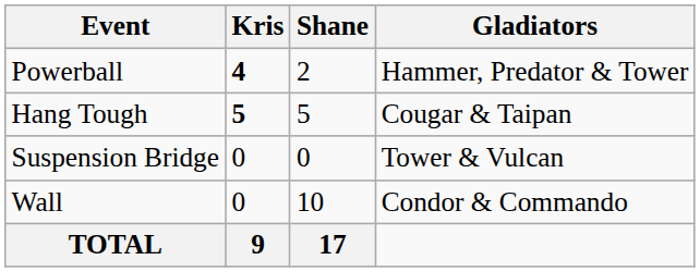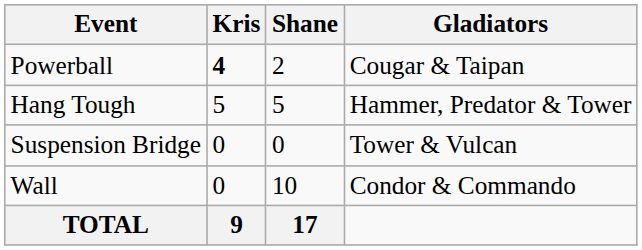Powerball | Gladiators: Hammer, Predator & Tower -> Cougar & Taipan
Hang Tough | Kris: bold -> normal
Hang Tough | Gladiators: Cougar & Taipan -> Hammer, Predator & Tower
